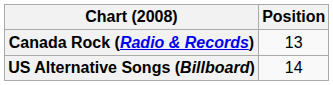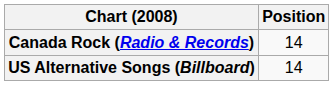Canada Rock (Radio & Records) | Position: 13 -> 14
